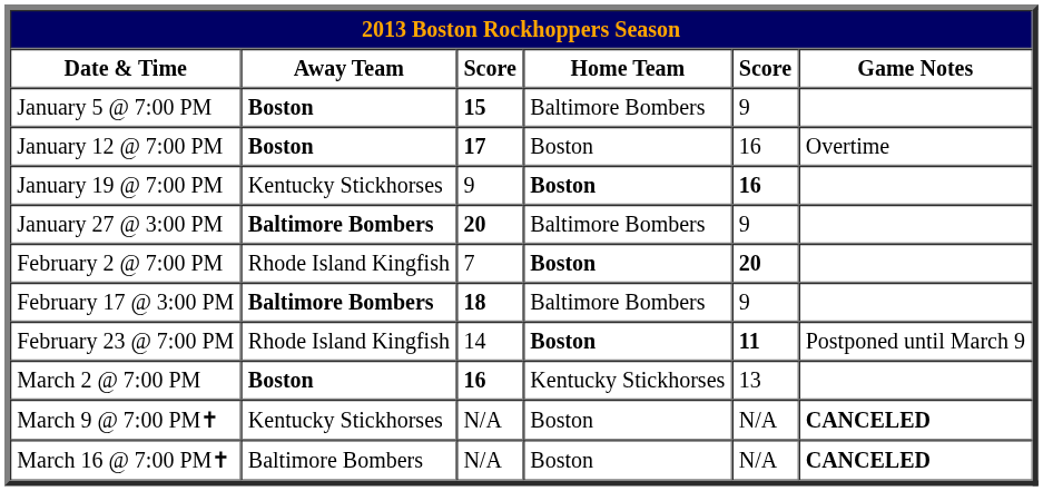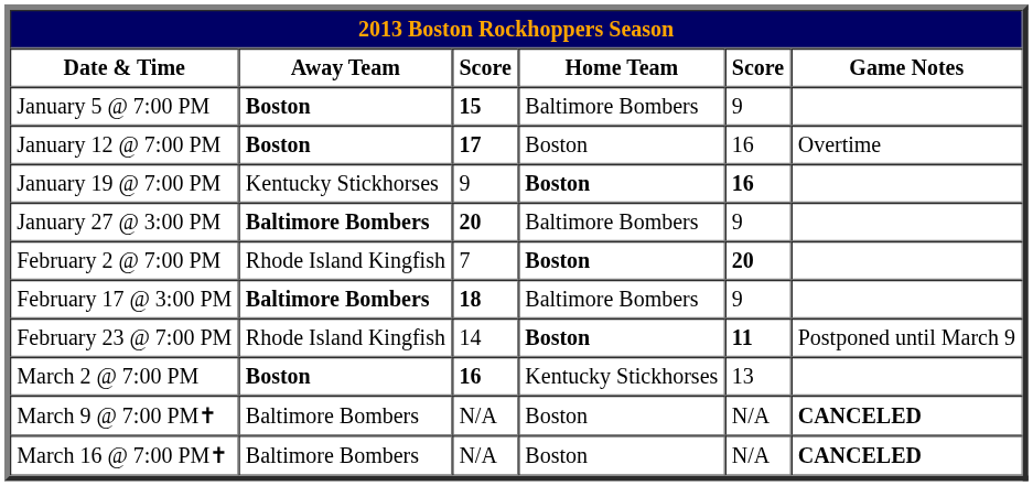March 9 @ 7:00 PM✝ | Away Team: Kentucky Stickhorses -> Baltimore Bombers
